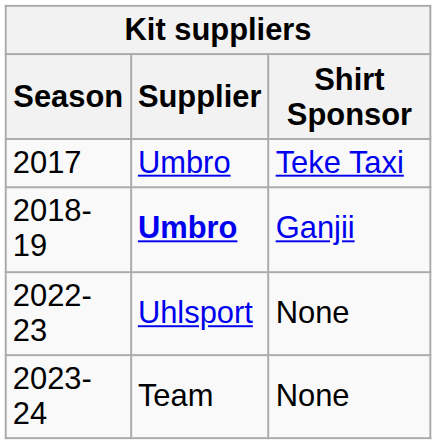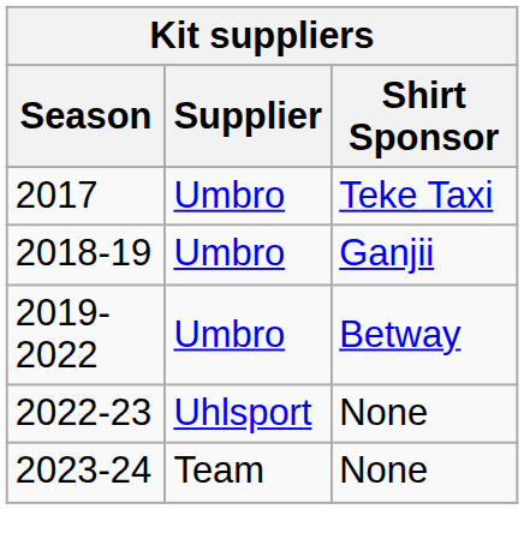2018-19 | Supplier: bold -> normal
+ row: 2019-2022 | Umbro | Betway
